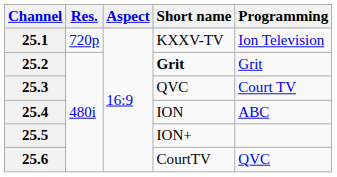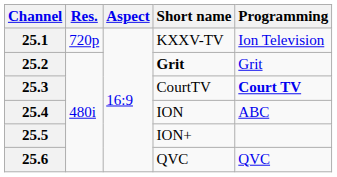25.3 | Short name: QVC -> CourtTV
25.3 | Programming: normal -> bold
25.6 | Short name: CourtTV -> QVC
